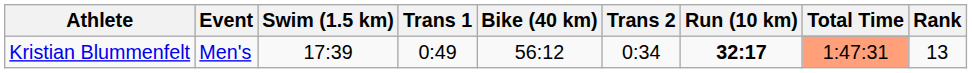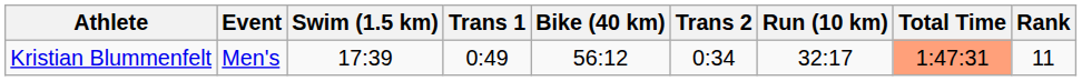Kristian Blummenfelt | Run (10 km): bold -> normal
Kristian Blummenfelt | Rank: 13 -> 11
